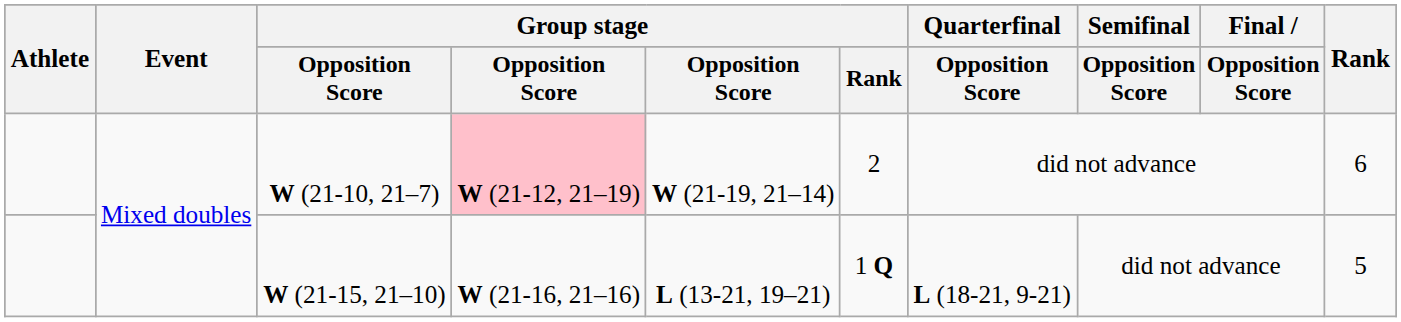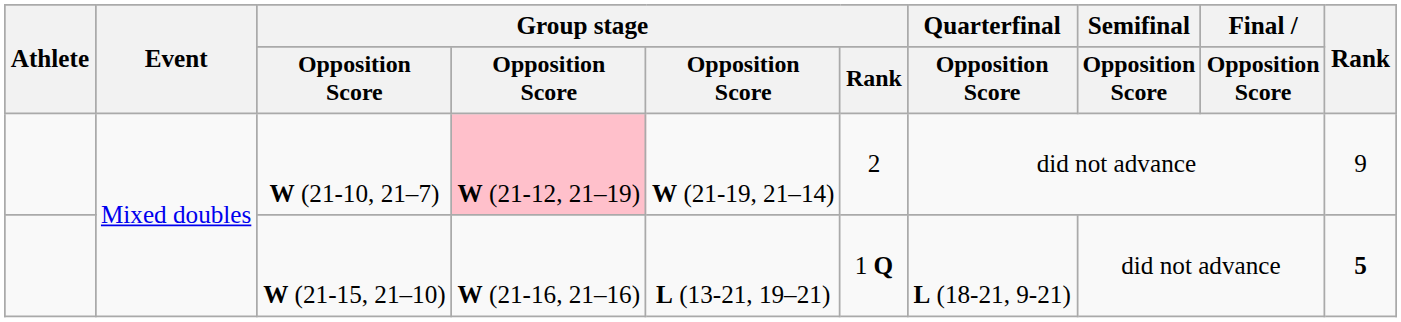W (21-10, 21–7) | Rank: 6 -> 9
W (21-15, 21–10) | Rank: normal -> bold
